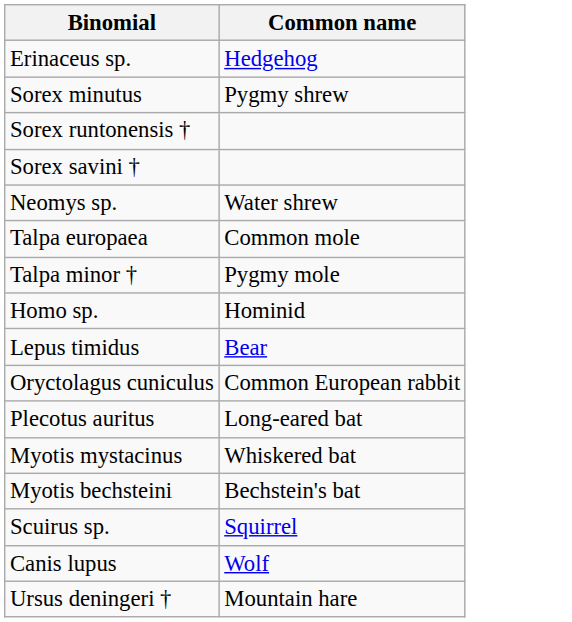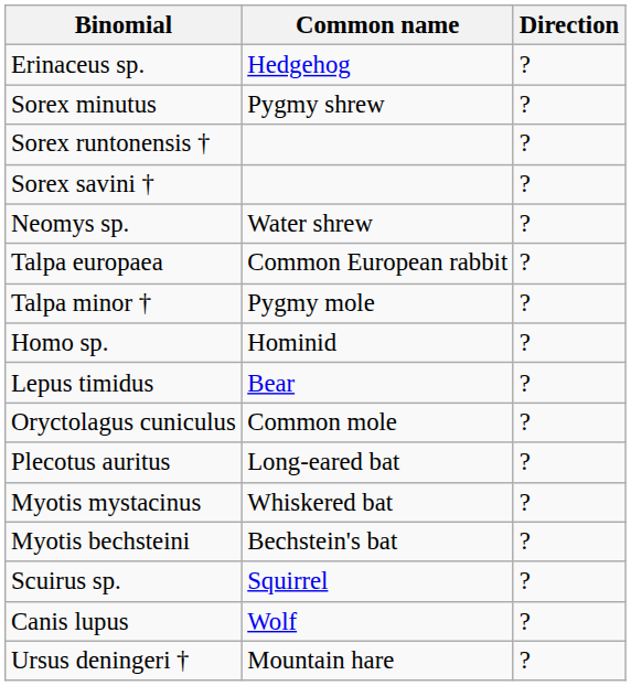+ column: Direction | ? | ? | ? | ? | ? | ? | ? | ? | ? | ? | ? | ? | ? | ? | ? | ?
Talpa europaea | Common name: Common mole -> Common European rabbit
Oryctolagus cuniculus | Common name: Common European rabbit -> Common mole
